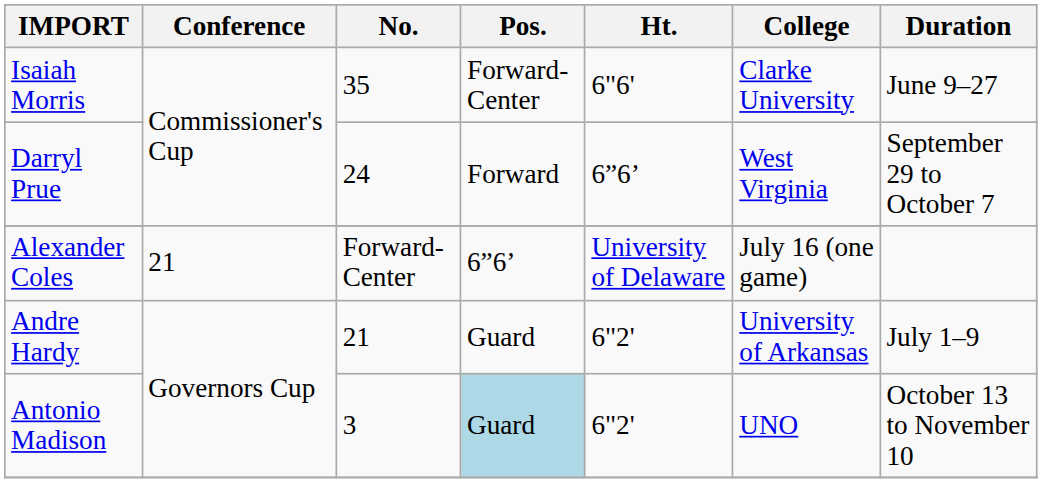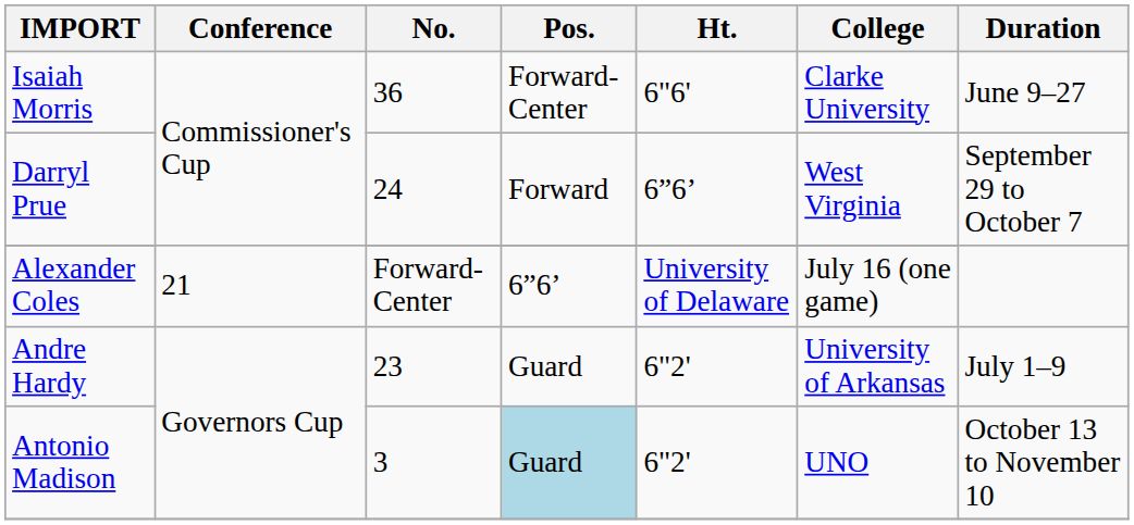Isaiah Morris | No.: 35 -> 36
Andre Hardy | No.: 21 -> 23
